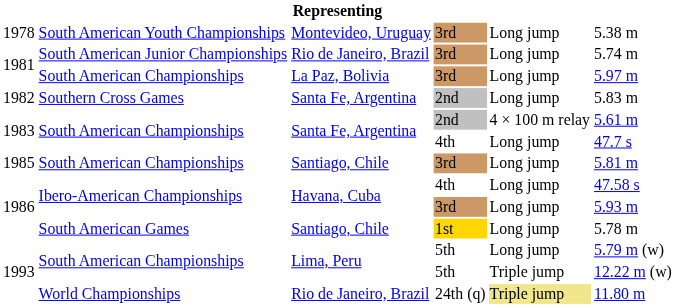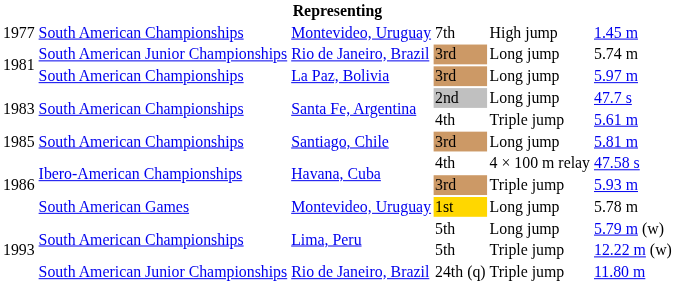+ row: 1977 | South American Championships | Montevideo, Uruguay | 7th | High jump | 1.45 m
- row: 1978 | South American Youth Championships | Montevideo, Uruguay | 3rd | Long jump | 5.38 m
- row: 1982 | Southern Cross Games | Santa Fe, Argentina | 2nd | Long jump | 5.83 m
1983 / 2nd | column 5: 4 × 100 m relay -> Long jump
1983 / 2nd | column 6: 5.61 m -> 47.7 s
1983 / 4th | column 5: Long jump -> Triple jump
1983 / 4th | column 6: 47.7 s -> 5.61 m
1986 / 4th | column 5: Long jump -> 4 × 100 m relay
1986 / 3rd | column 5: Long jump -> Triple jump
1986 / 1st | column 3: Santiago, Chile -> Montevideo, Uruguay
1993 / 24th (q) | column 2: World Championships -> South American Junior Championships
1993 / 24th (q) | column 5: khaki background -> no background
